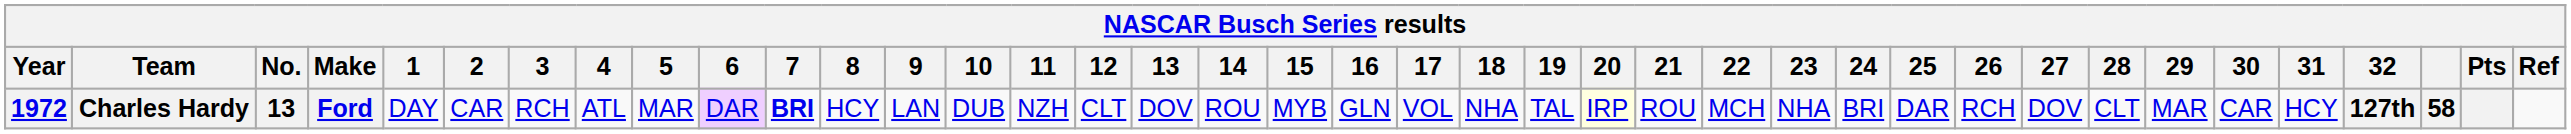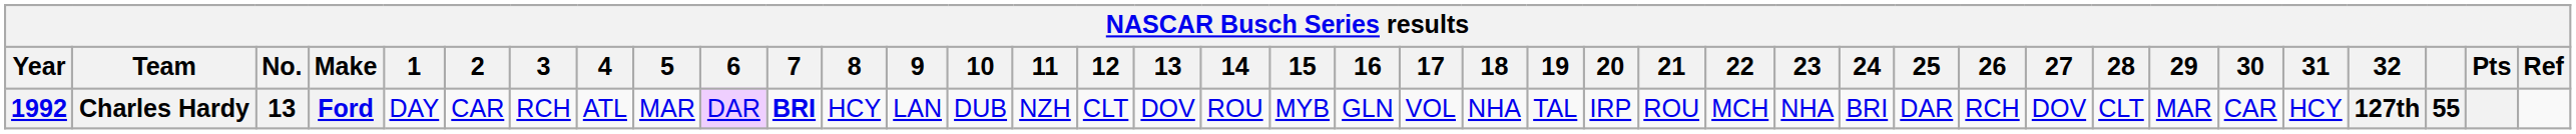Charles Hardy | Year: 1972 -> 1992
Charles Hardy | 20: lightyellow background -> no background
Charles Hardy | column 37: 58 -> 55
